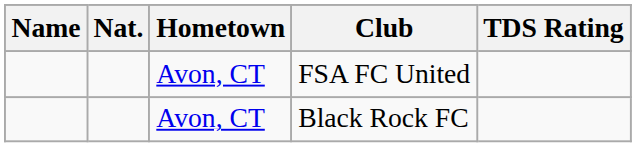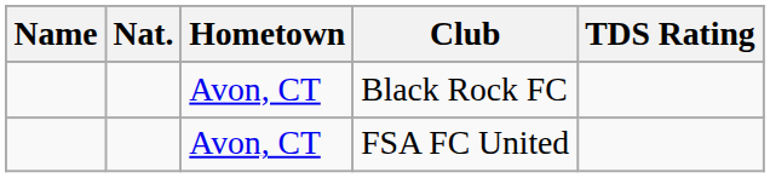rows swapped: Black Rock FC <-> FSA FC United
